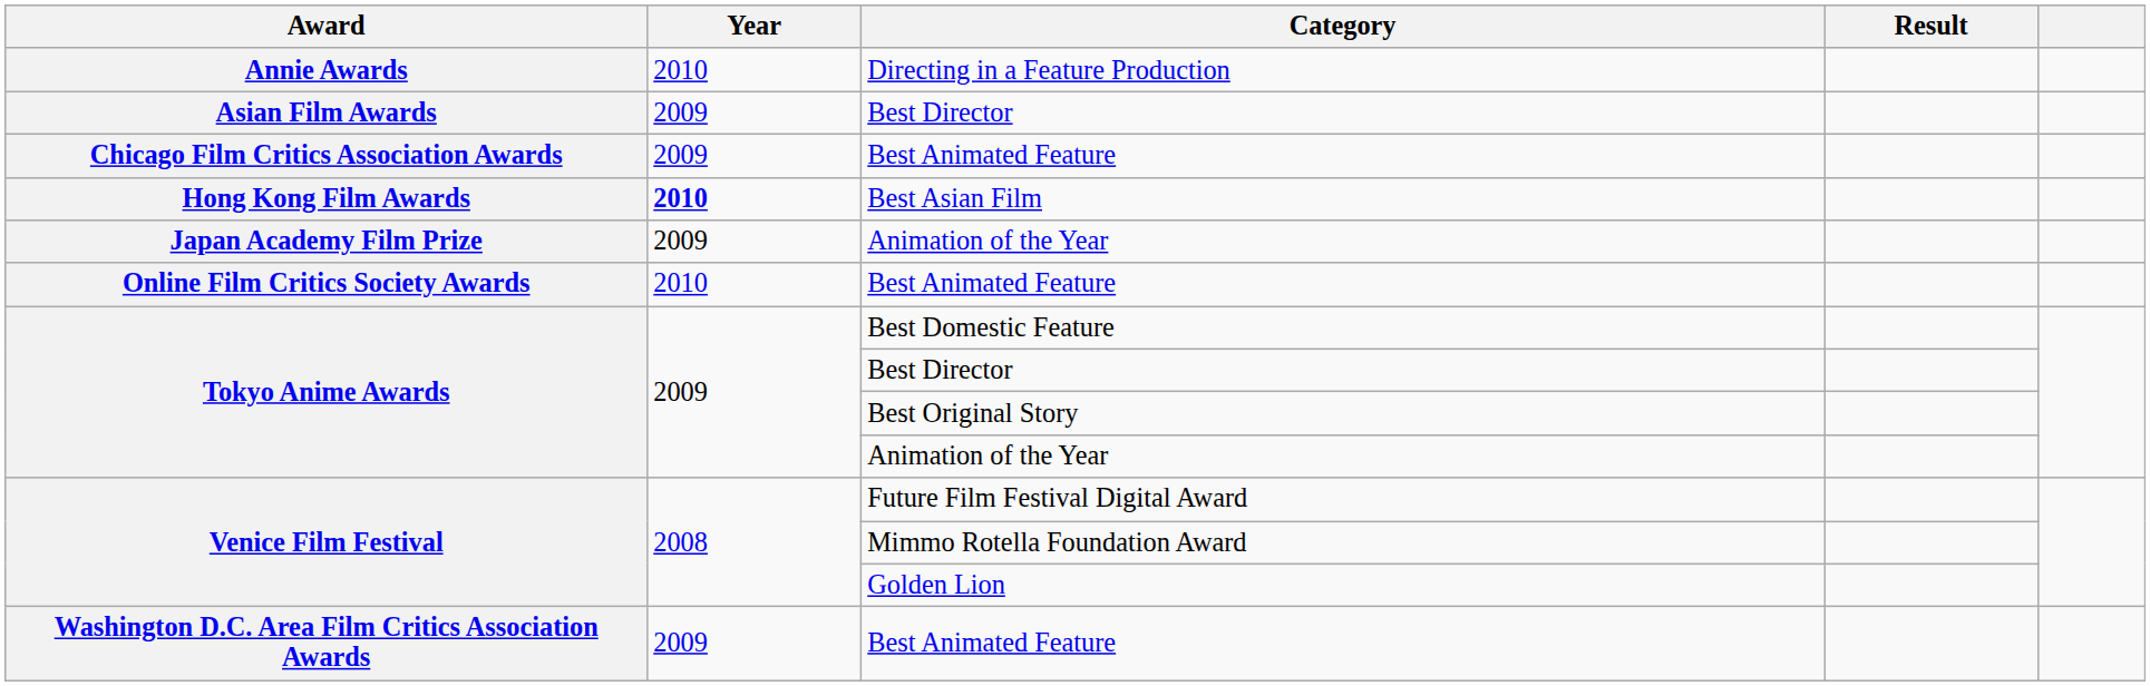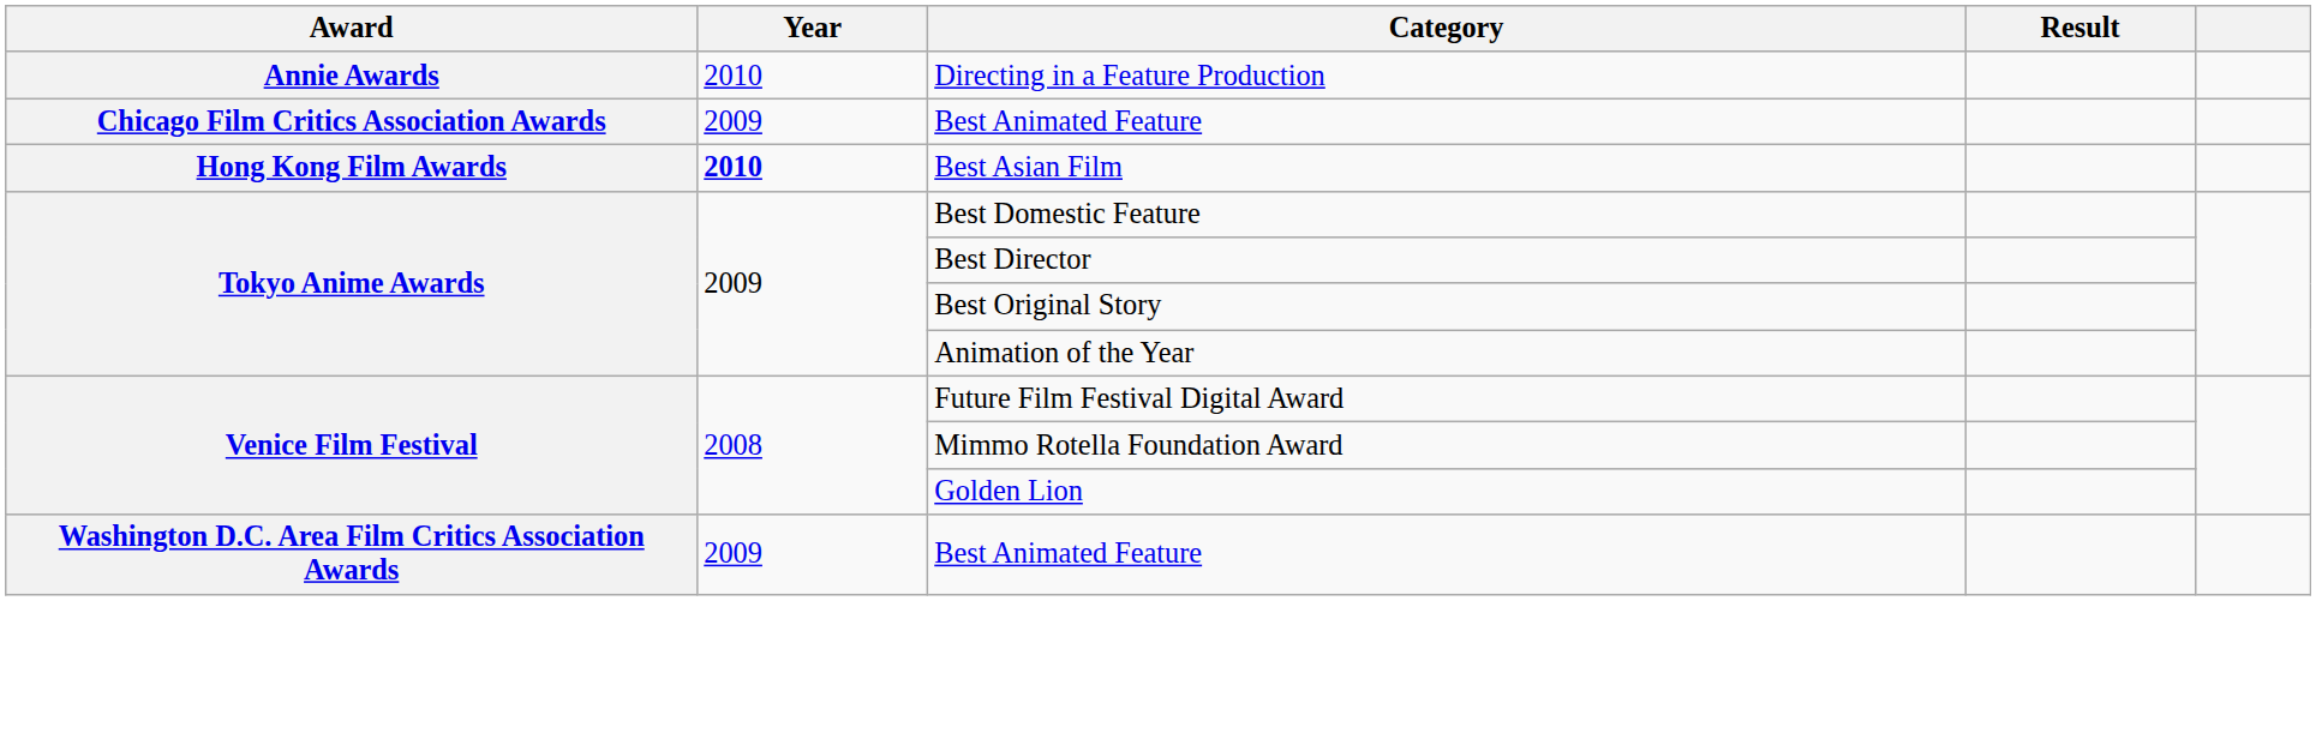- row: Asian Film Awards | 2009 | Best Director
- row: Japan Academy Film Prize | 2009 | Animation of the Year
- row: Online Film Critics Society Awards | 2010 | Best Animated Feature
